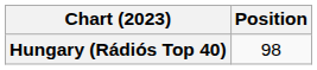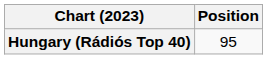Hungary (Rádiós Top 40) | Position: 98 -> 95
